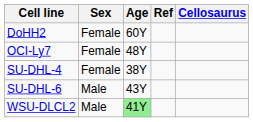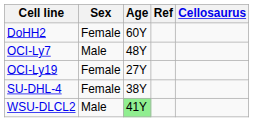OCI-Ly7 | Sex: Female -> Male
+ row: OCI-Ly19 | Female | 27Y
- row: SU-DHL-6 | Male | 43Y
